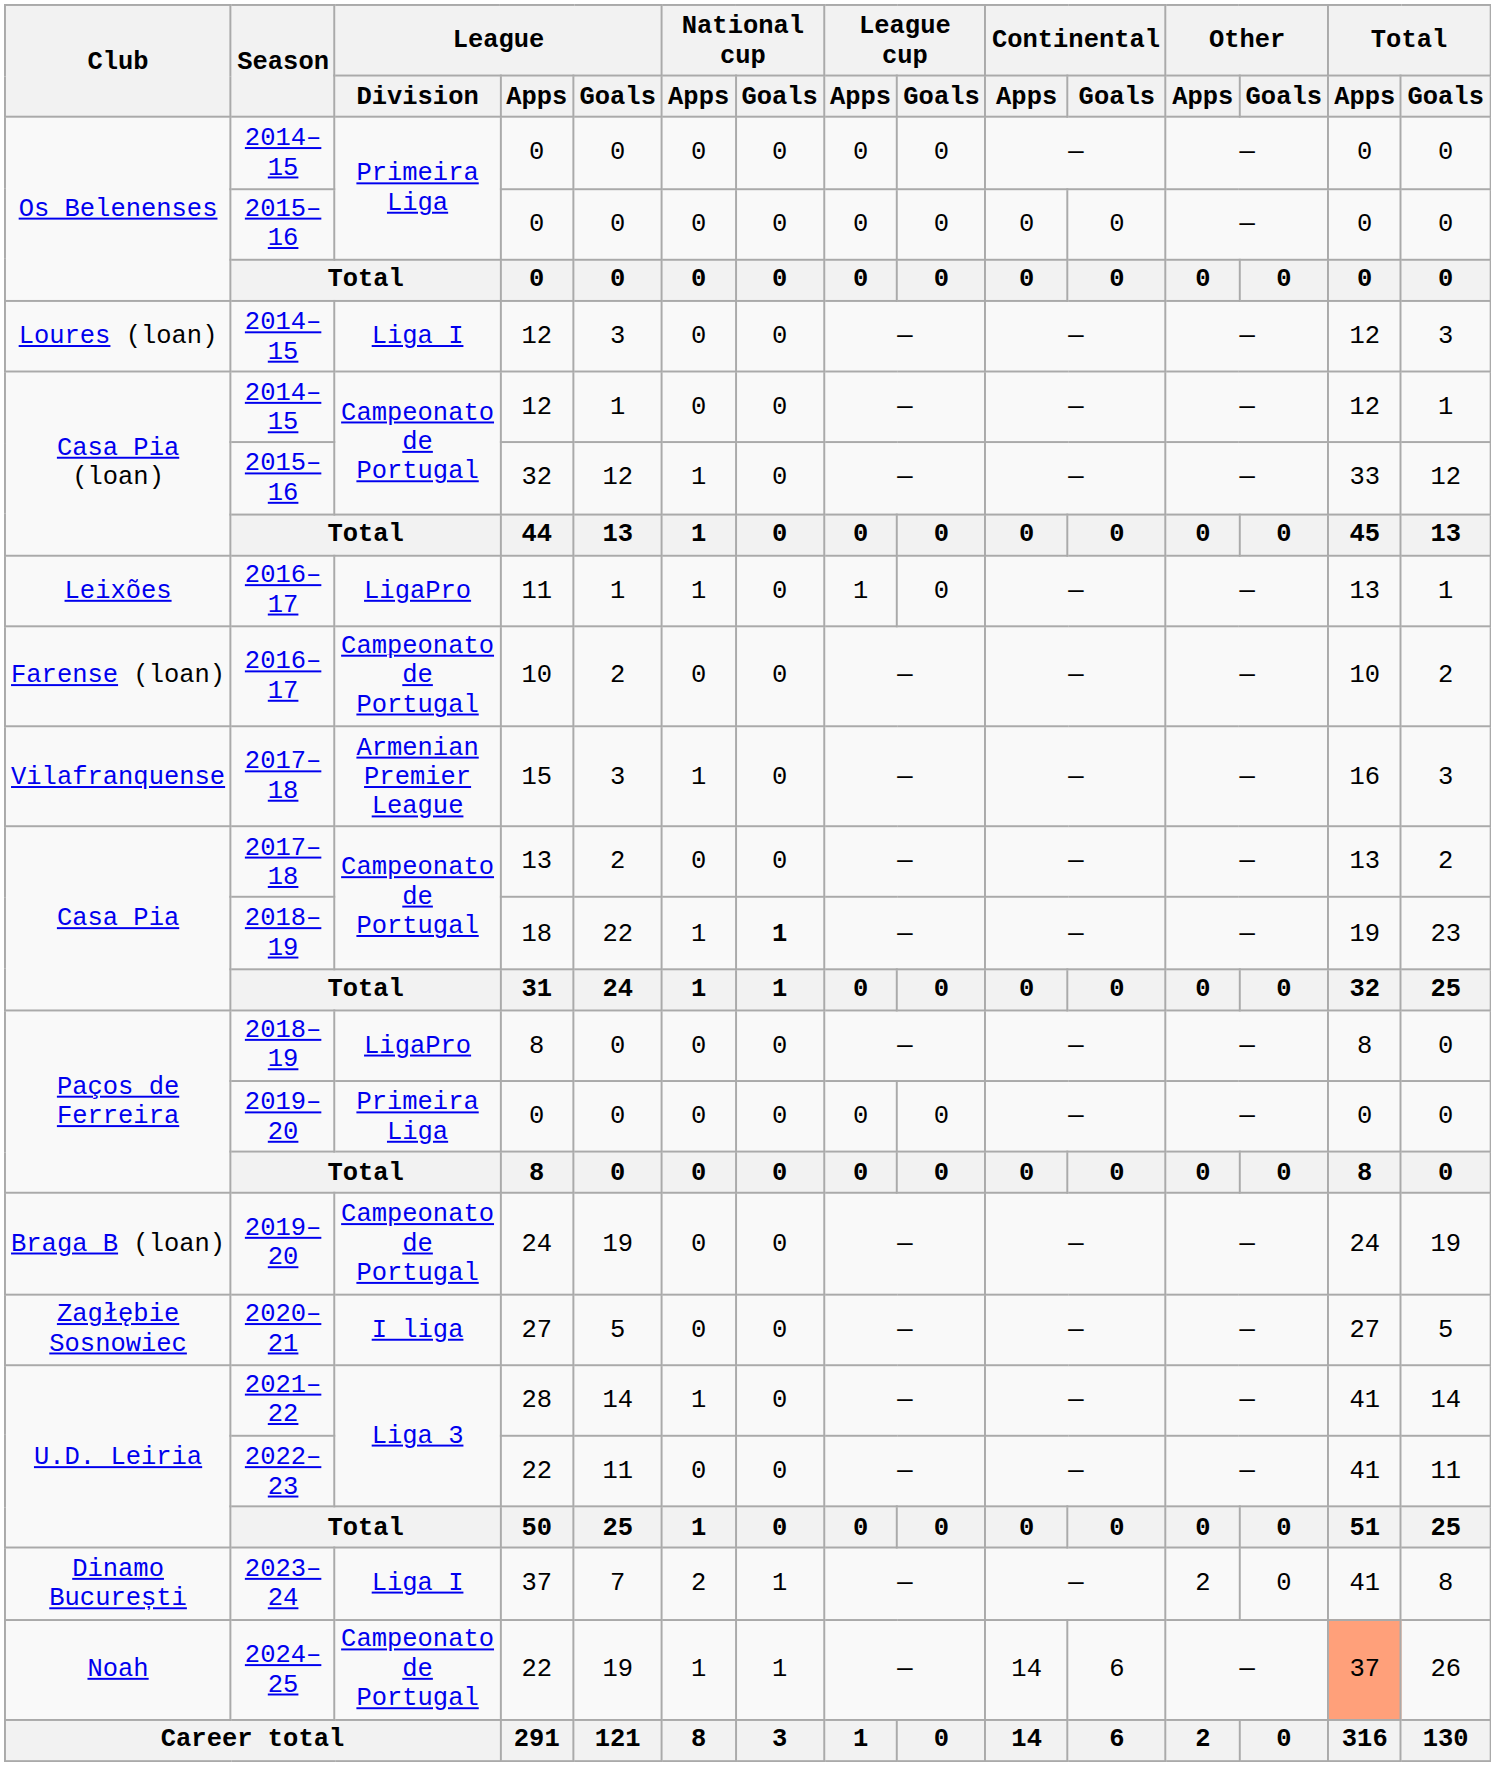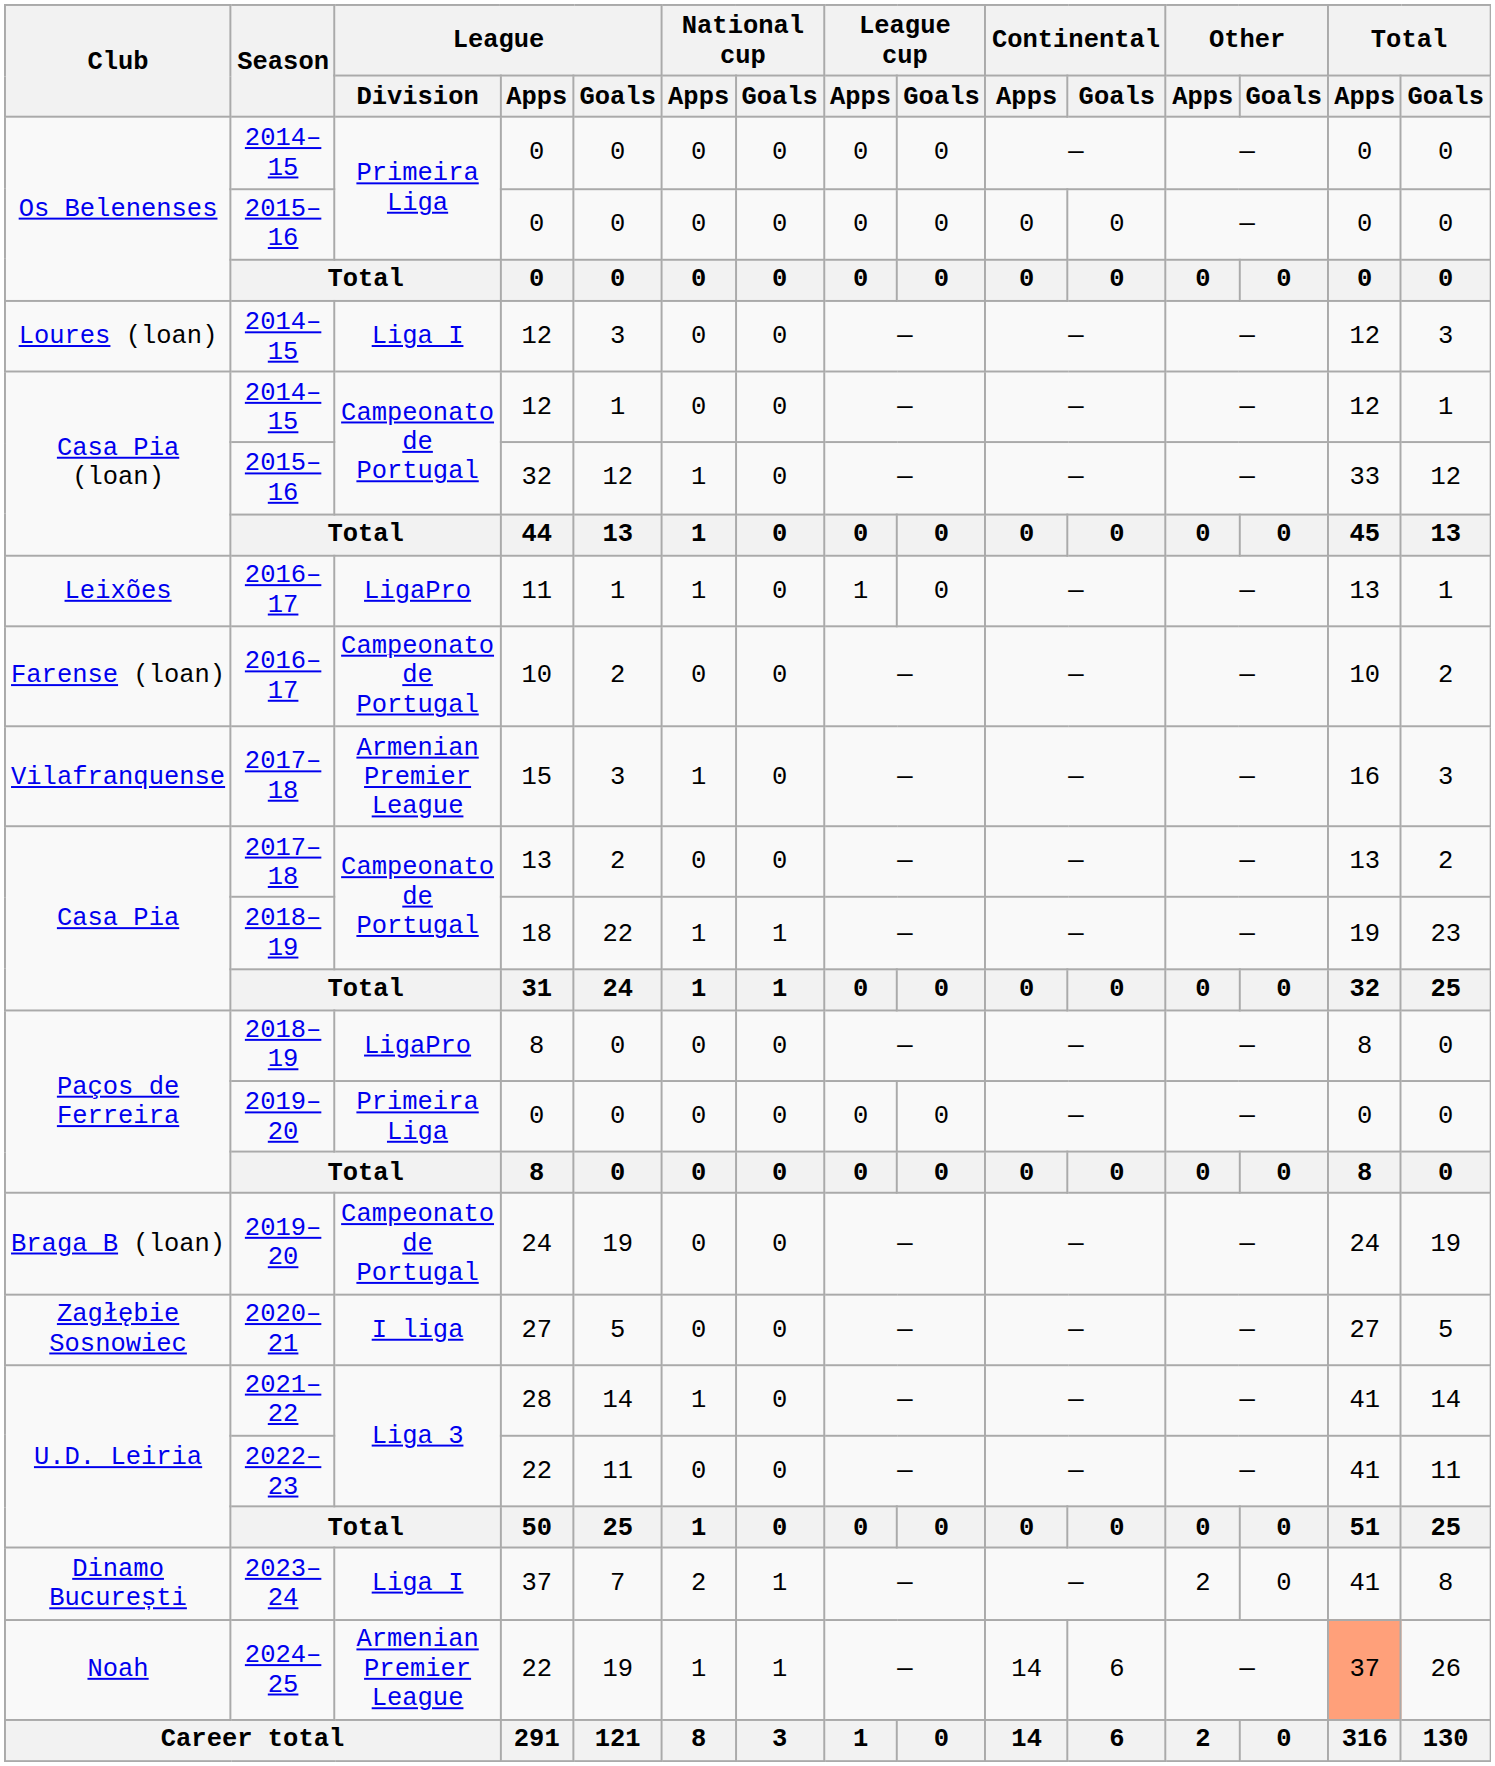18 | National cup / Goals: bold -> normal
Noah / 22 | League / Division: Campeonato de Portugal -> Armenian Premier League
